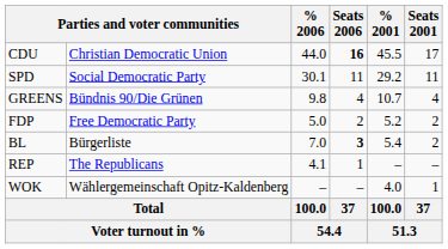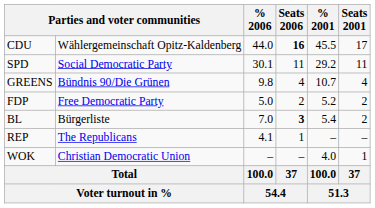CDU | column 2: Christian Democratic Union -> Wählergemeinschaft Opitz-Kaldenberg
WOK | column 2: Wählergemeinschaft Opitz-Kaldenberg -> Christian Democratic Union
